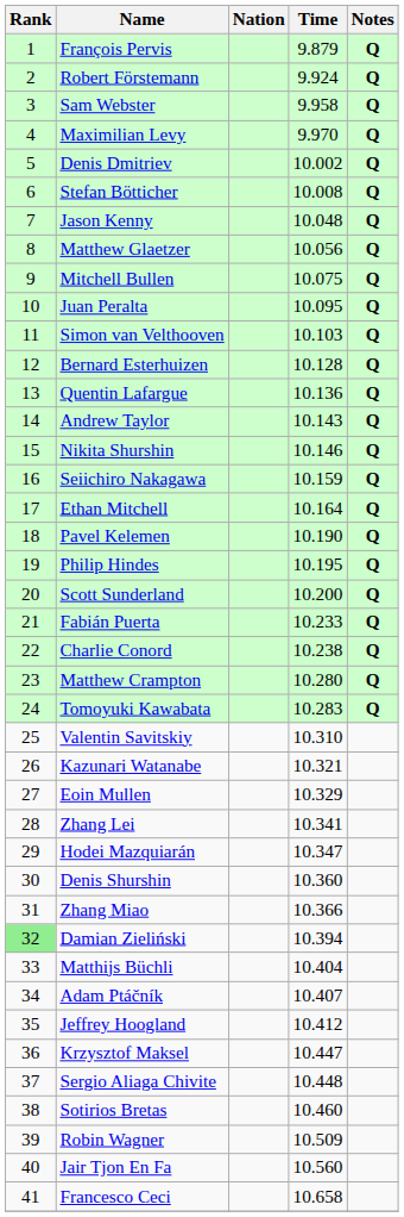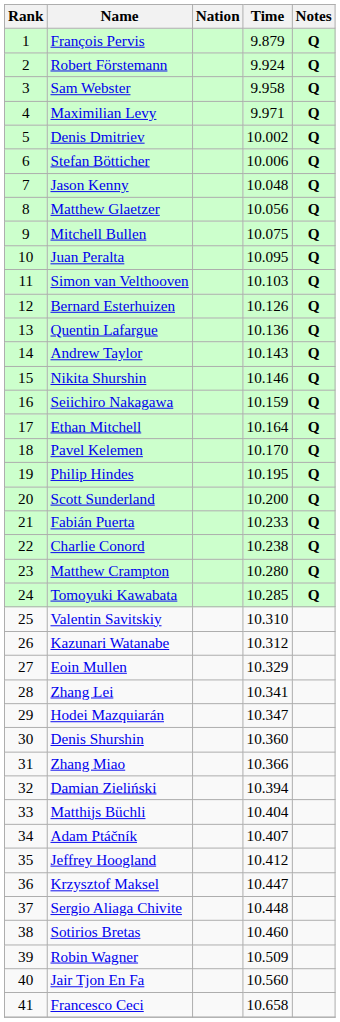Maximilian Levy | Time: 9.970 -> 9.971
Stefan Bötticher | Time: 10.008 -> 10.006
Bernard Esterhuizen | Time: 10.128 -> 10.126
Pavel Kelemen | Time: 10.190 -> 10.170
Tomoyuki Kawabata | Time: 10.283 -> 10.285
Kazunari Watanabe | Time: 10.321 -> 10.312
Damian Zieliński | Rank: lightgreen background -> no background
